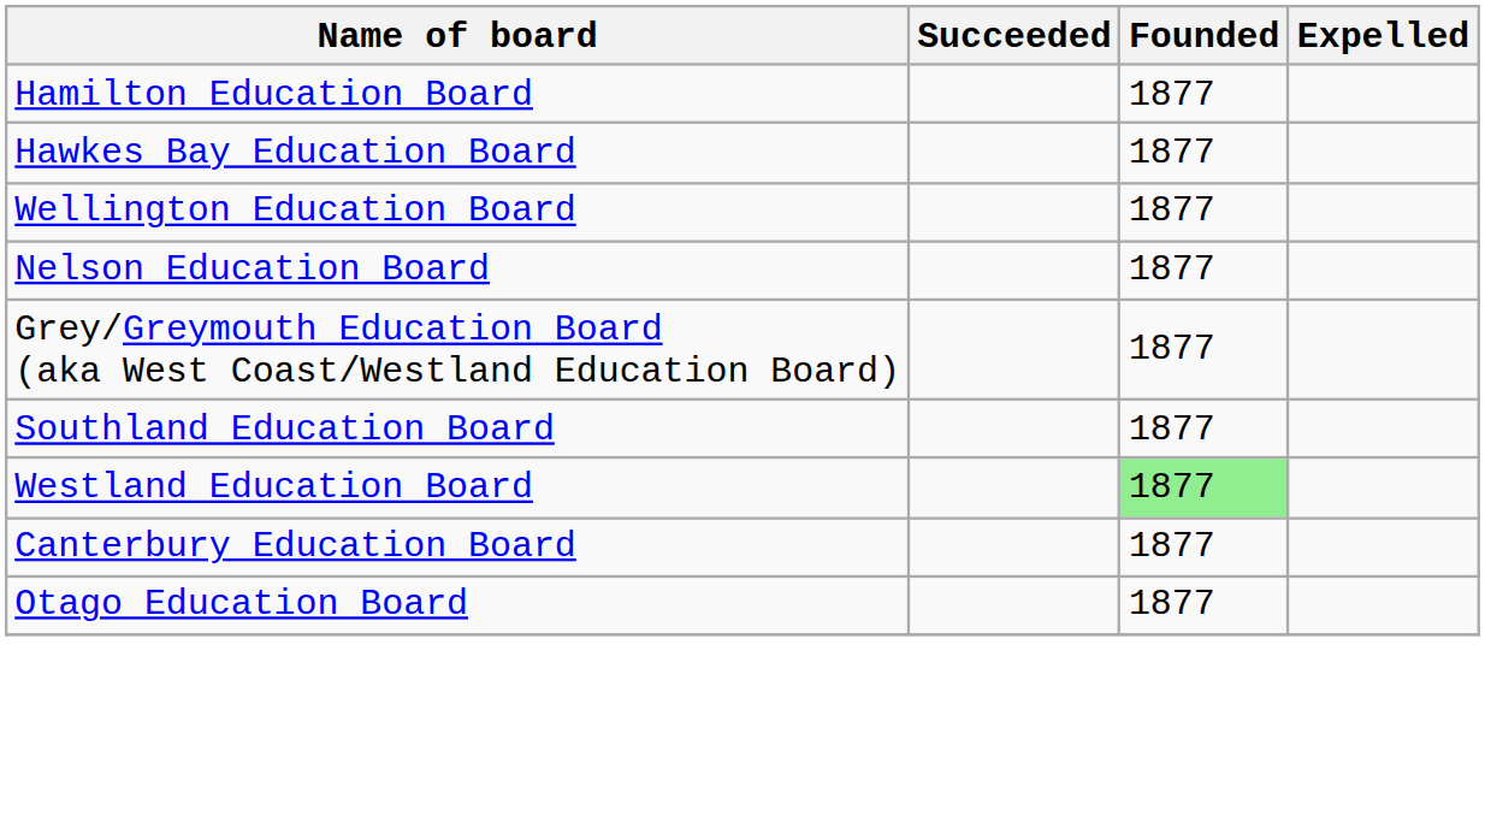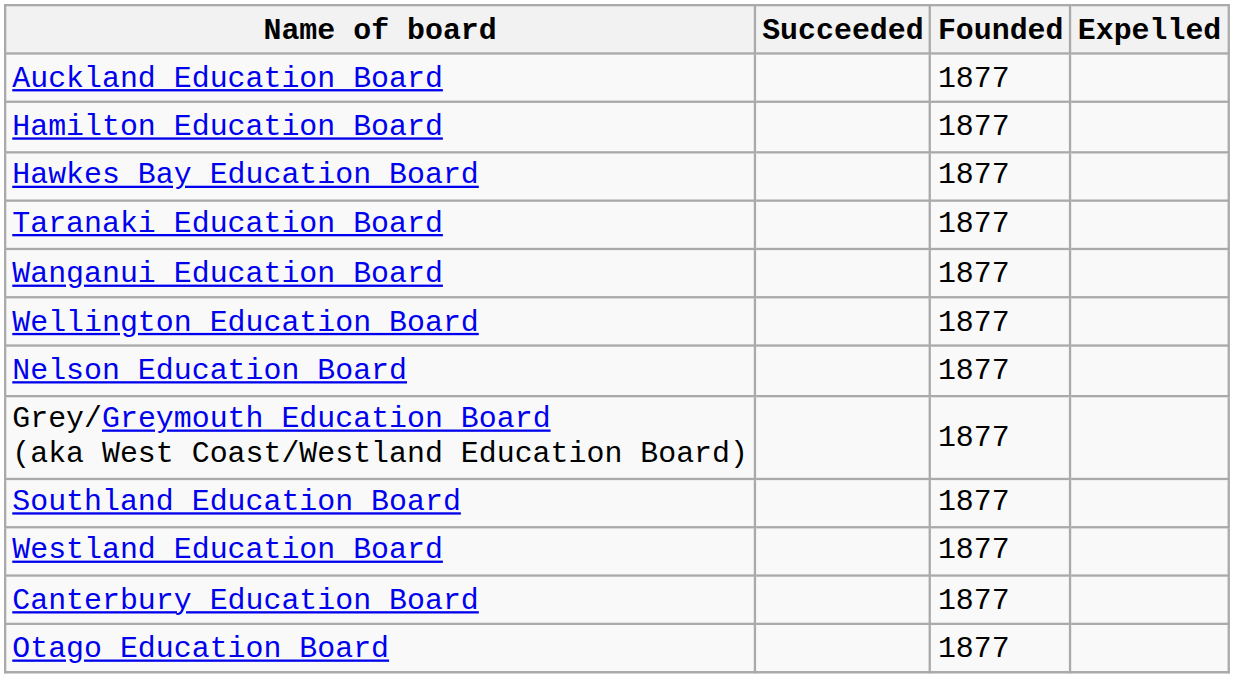+ row: Auckland Education Board | 1877
+ row: Taranaki Education Board | 1877
+ row: Wanganui Education Board | 1877
Westland Education Board | Founded: lightgreen background -> no background
